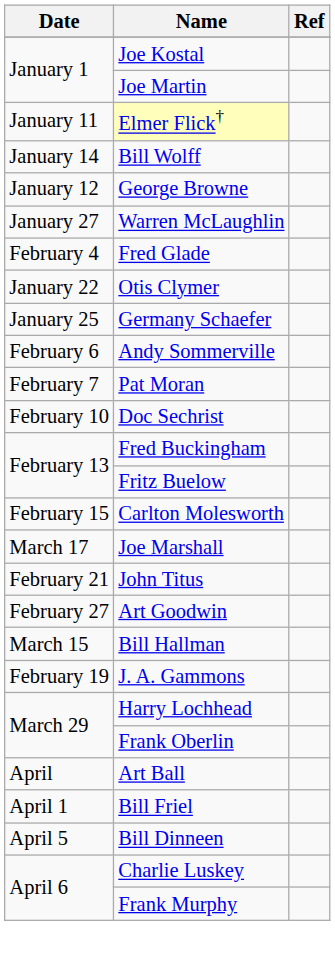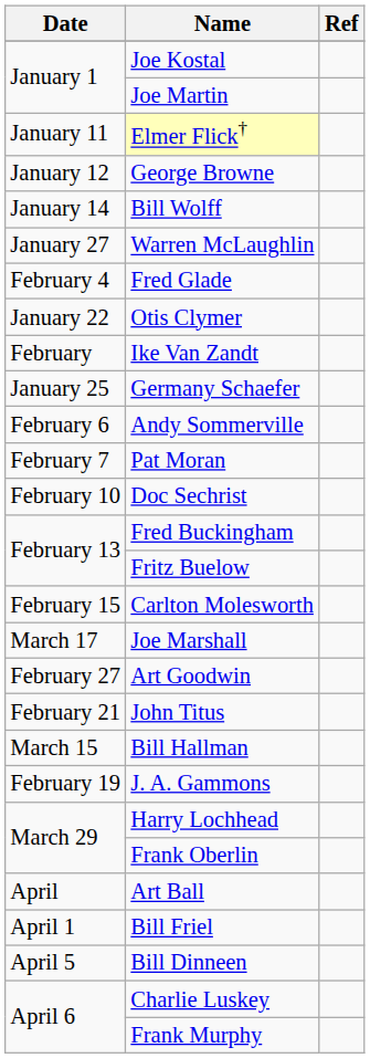rows swapped: George Browne <-> Bill Wolff
+ row: February | Ike Van Zandt
rows swapped: John Titus <-> Art Goodwin
